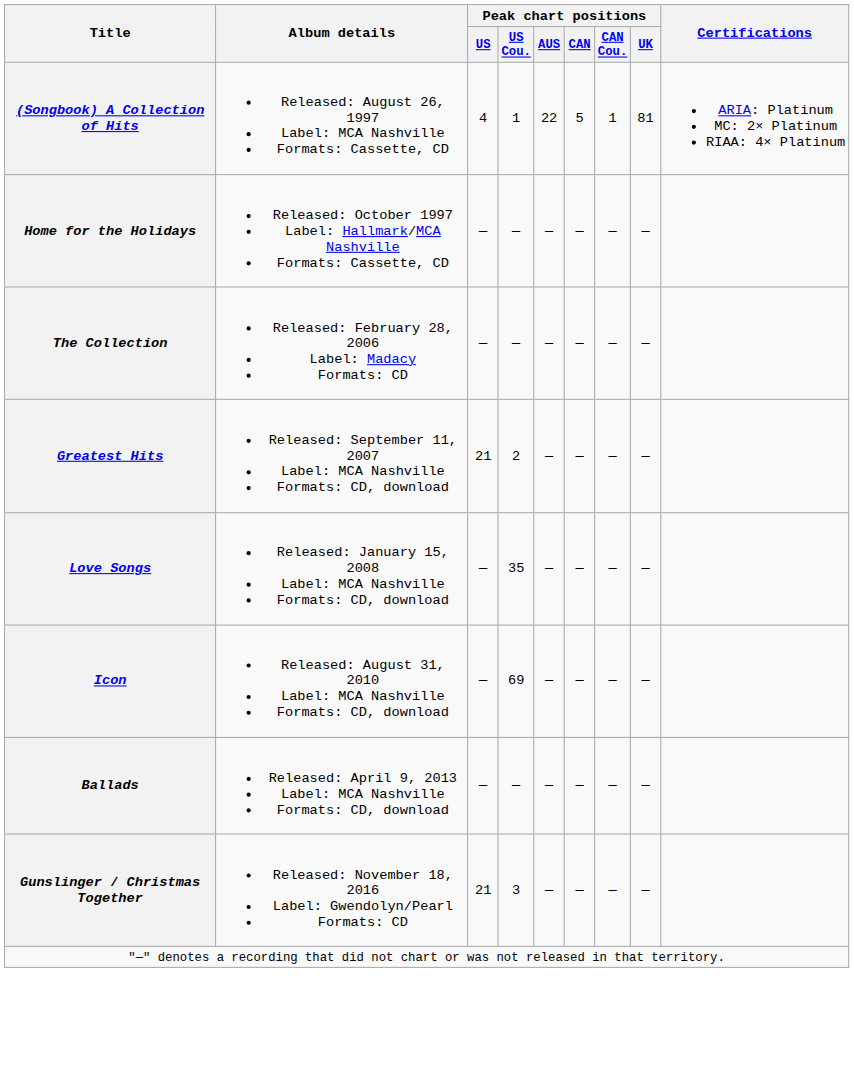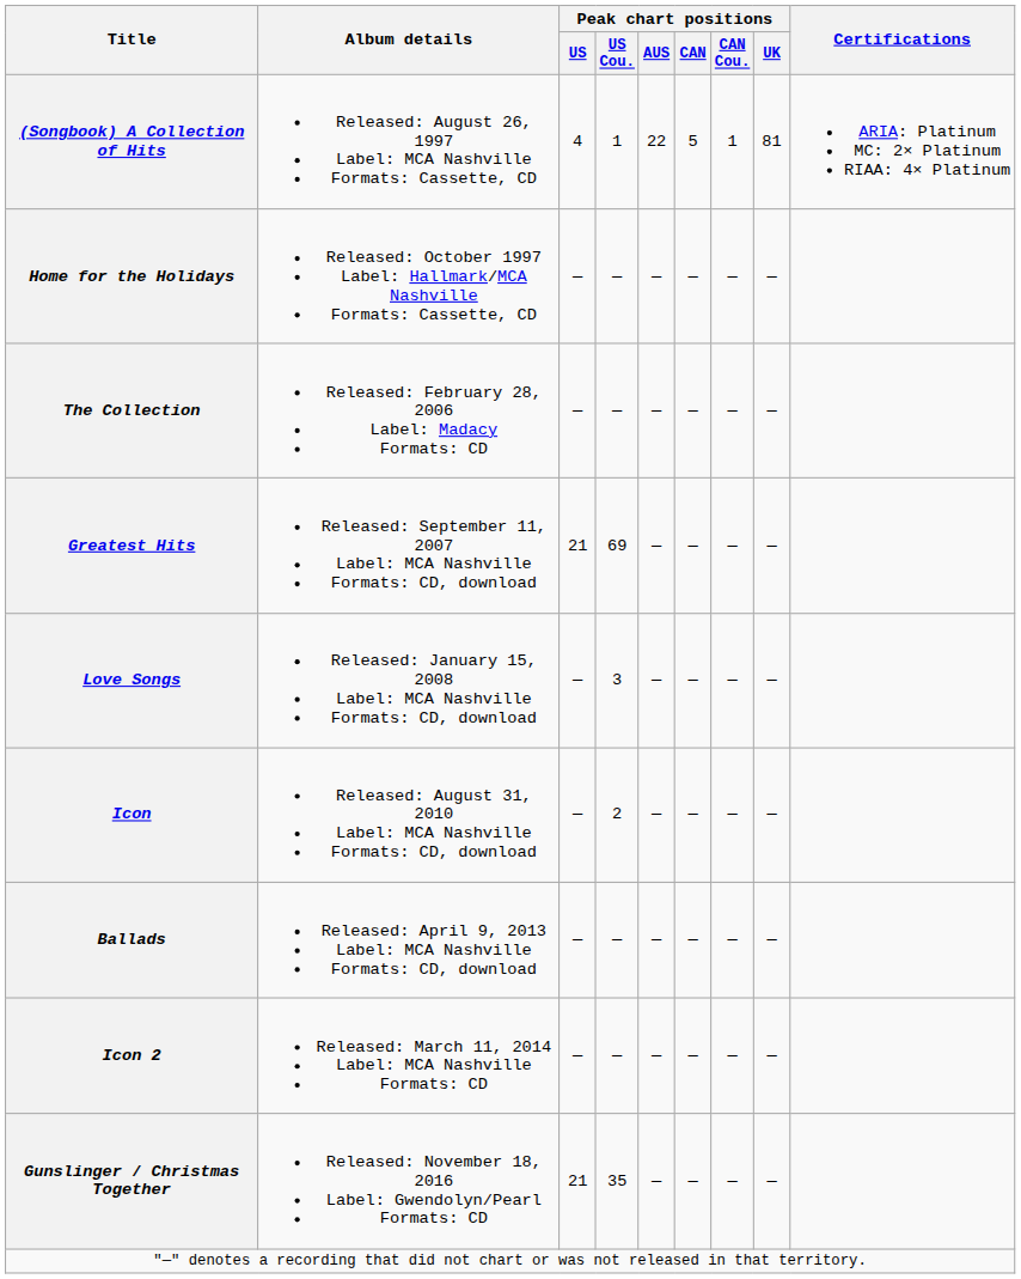Greatest Hits | Peak chart positions / US Cou.: 2 -> 69
Love Songs | Peak chart positions / US Cou.: 35 -> 3
Icon | Peak chart positions / US Cou.: 69 -> 2
+ row: Icon 2 | Released: March 11, 2014 Label: MCA Nashville Formats: CD | — | — | — | — | — | —
Gunslinger / Christmas Together | Peak chart positions / US Cou.: 3 -> 35
